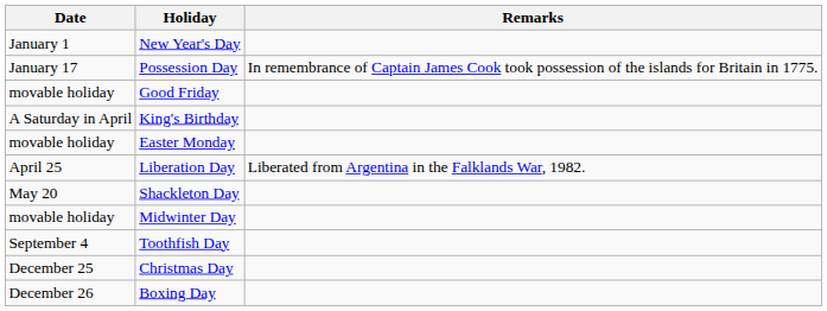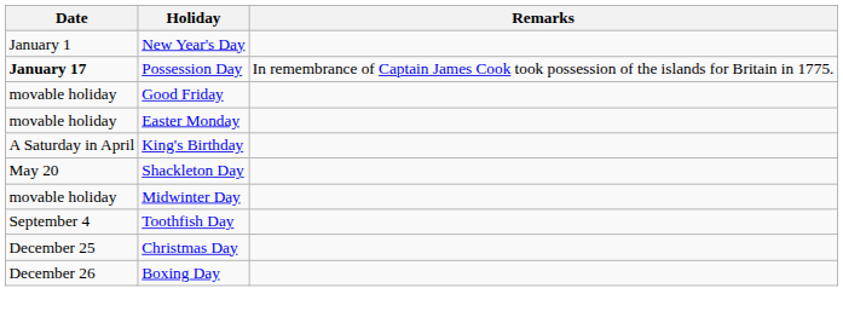Possession Day | Date: normal -> bold
rows swapped: Easter Monday <-> King's Birthday
- row: April 25 | Liberation Day | Liberated from Argentina in the Falklands War, 1982.
